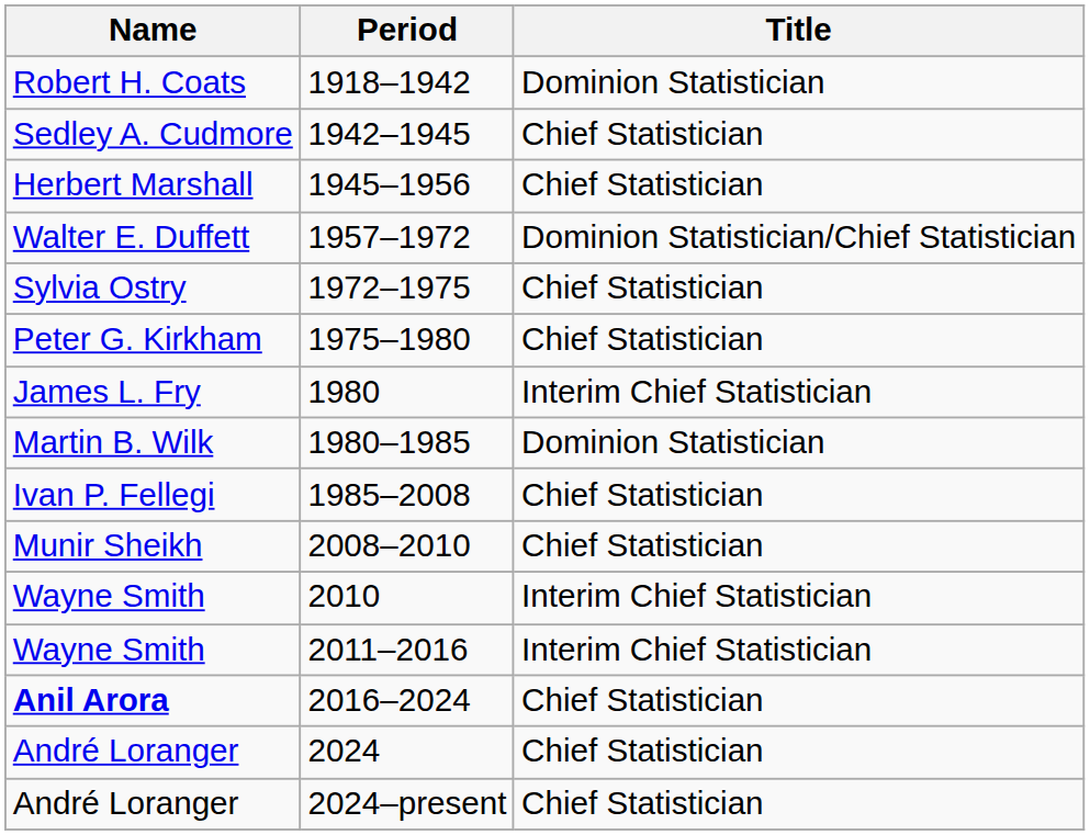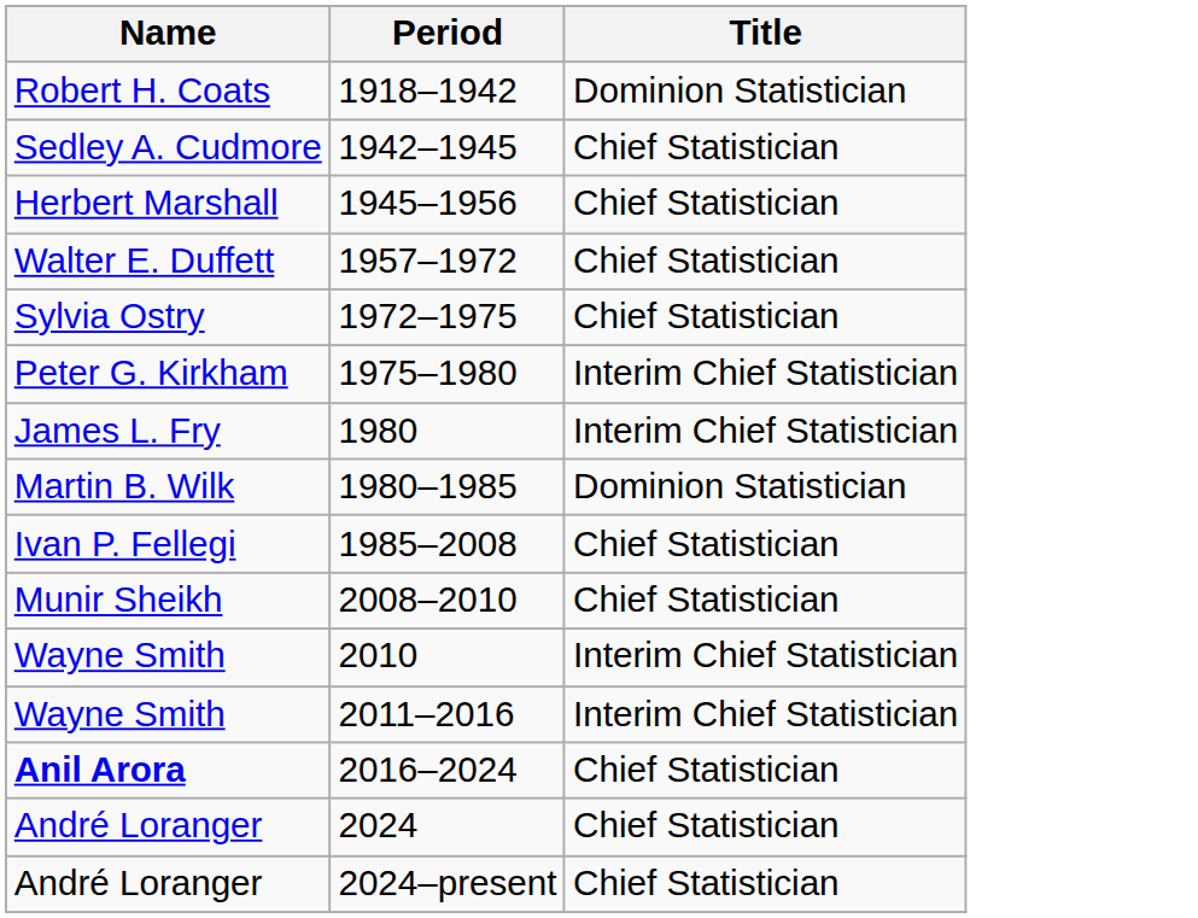1957–1972 | Title: Dominion Statistician/Chief Statistician -> Chief Statistician
1975–1980 | Title: Chief Statistician -> Interim Chief Statistician
